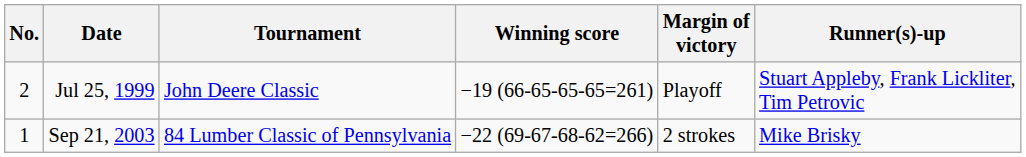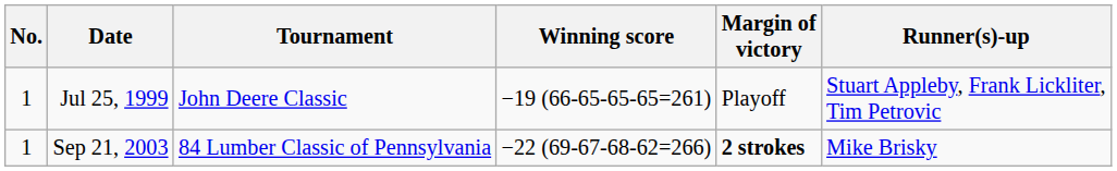Jul 25, 1999 | No.: 2 -> 1
Sep 21, 2003 | Margin of victory: normal -> bold
